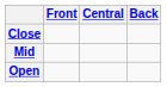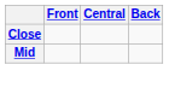- row: Open
